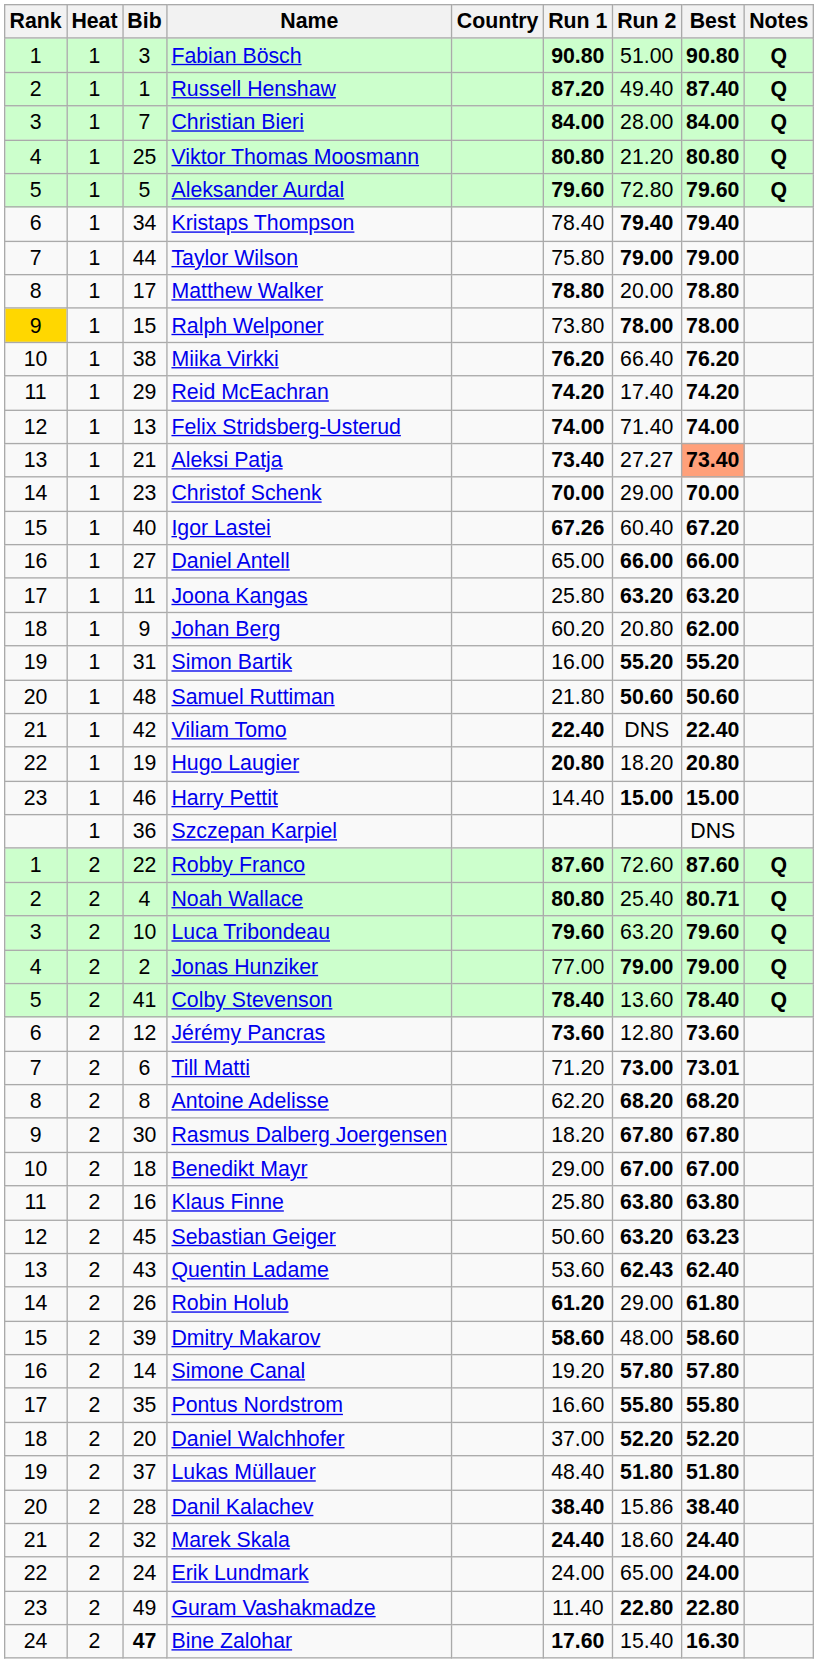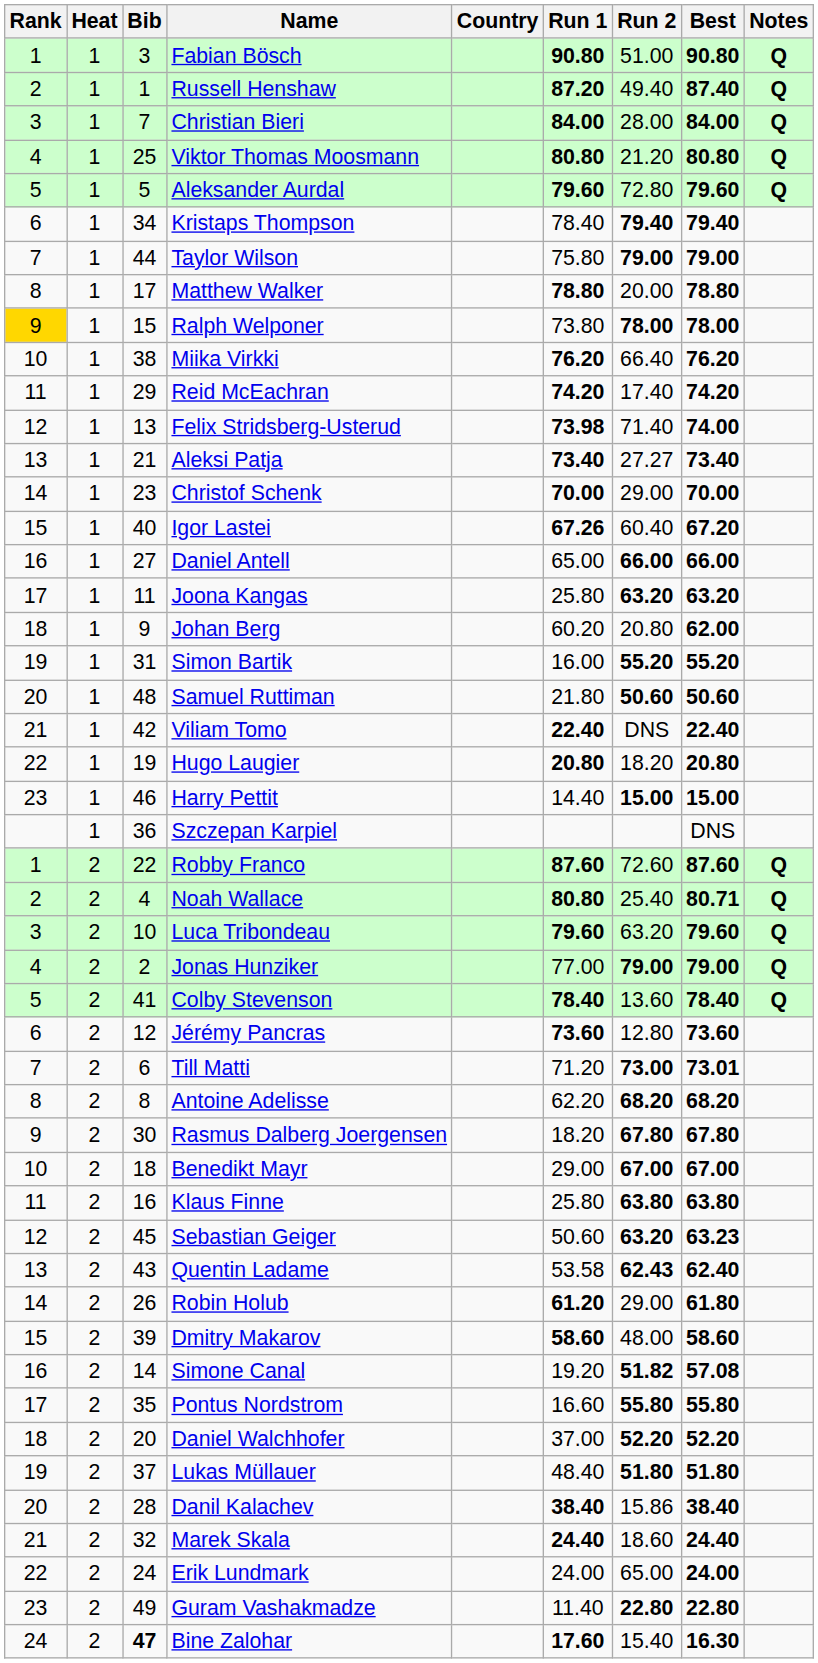Felix Stridsberg-Usterud | Run 1: 74.00 -> 73.98
Aleksi Patja | Best: lightsalmon background -> no background
Quentin Ladame | Run 1: 53.60 -> 53.58
Simone Canal | Run 2: 57.80 -> 51.82
Simone Canal | Best: 57.80 -> 57.08
